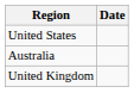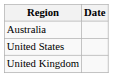rows swapped: Australia <-> United States
